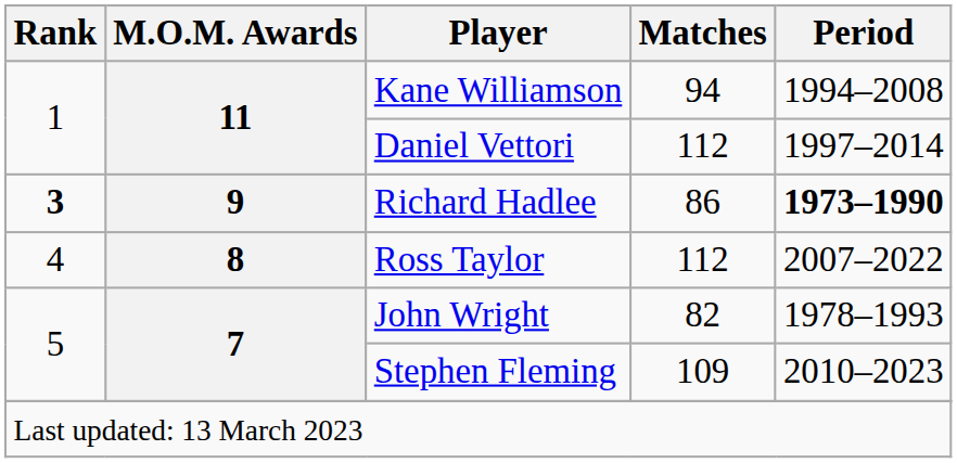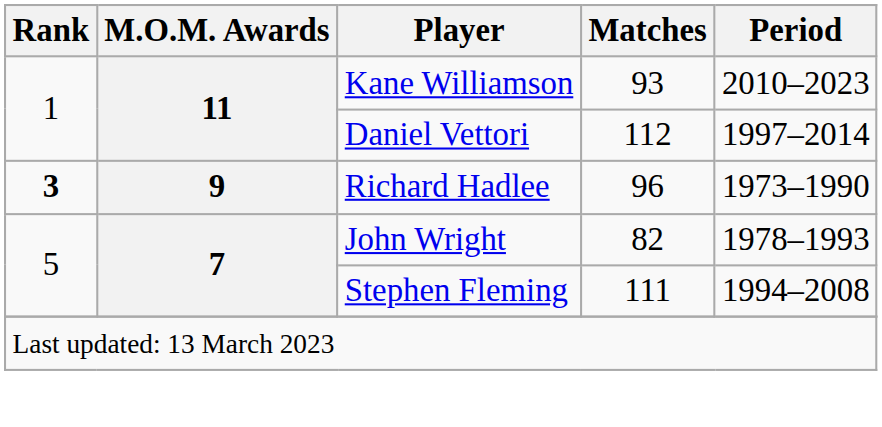Kane Williamson | Matches: 94 -> 93
Kane Williamson | Period: 1994–2008 -> 2010–2023
Richard Hadlee | Matches: 86 -> 96
Richard Hadlee | Period: bold -> normal
- row: 4 | 8 | Ross Taylor | 112 | 2007–2022
Stephen Fleming | Matches: 109 -> 111
Stephen Fleming | Period: 2010–2023 -> 1994–2008
